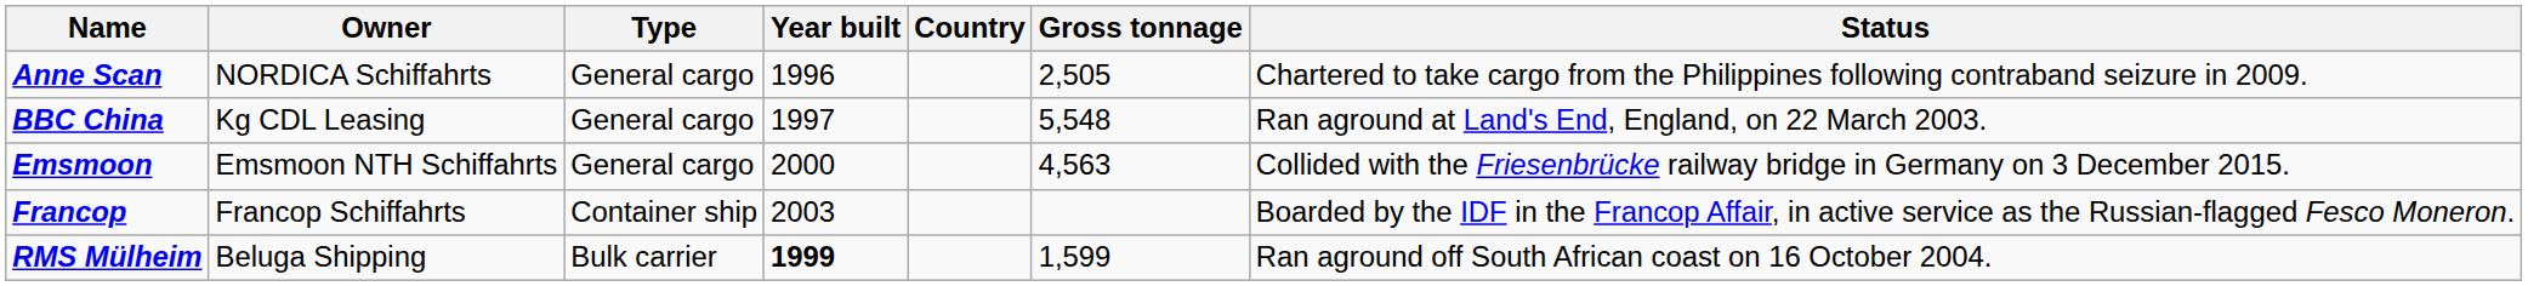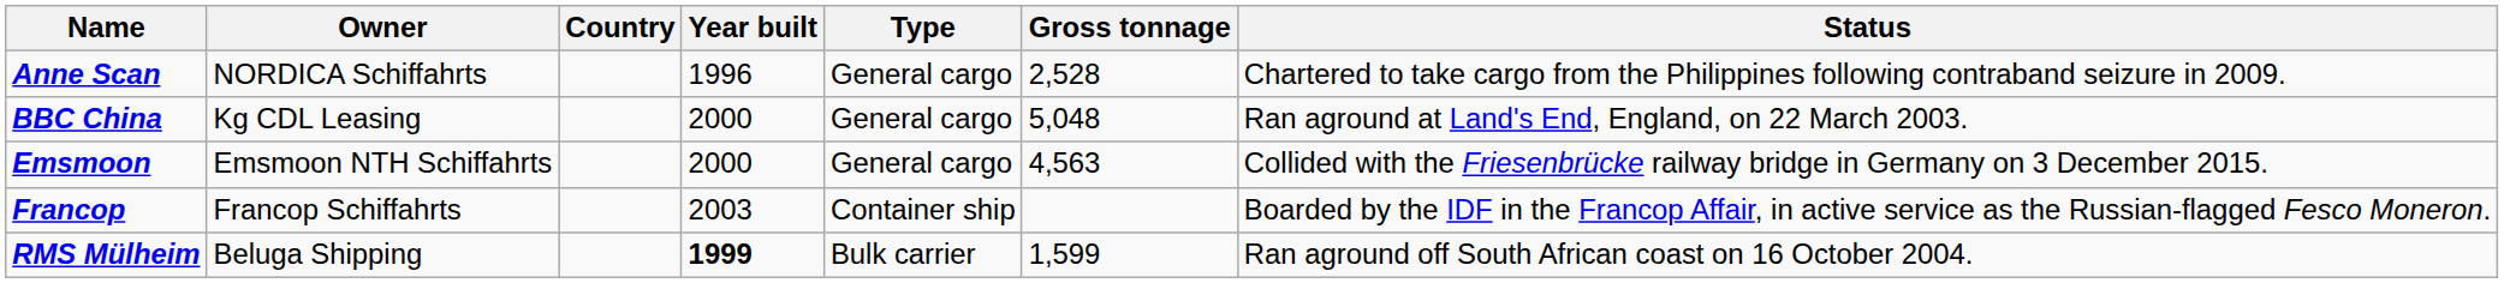columns swapped: Country <-> Type
Anne Scan | Gross tonnage: 2,505 -> 2,528
BBC China | Year built: 1997 -> 2000
BBC China | Gross tonnage: 5,548 -> 5,048
